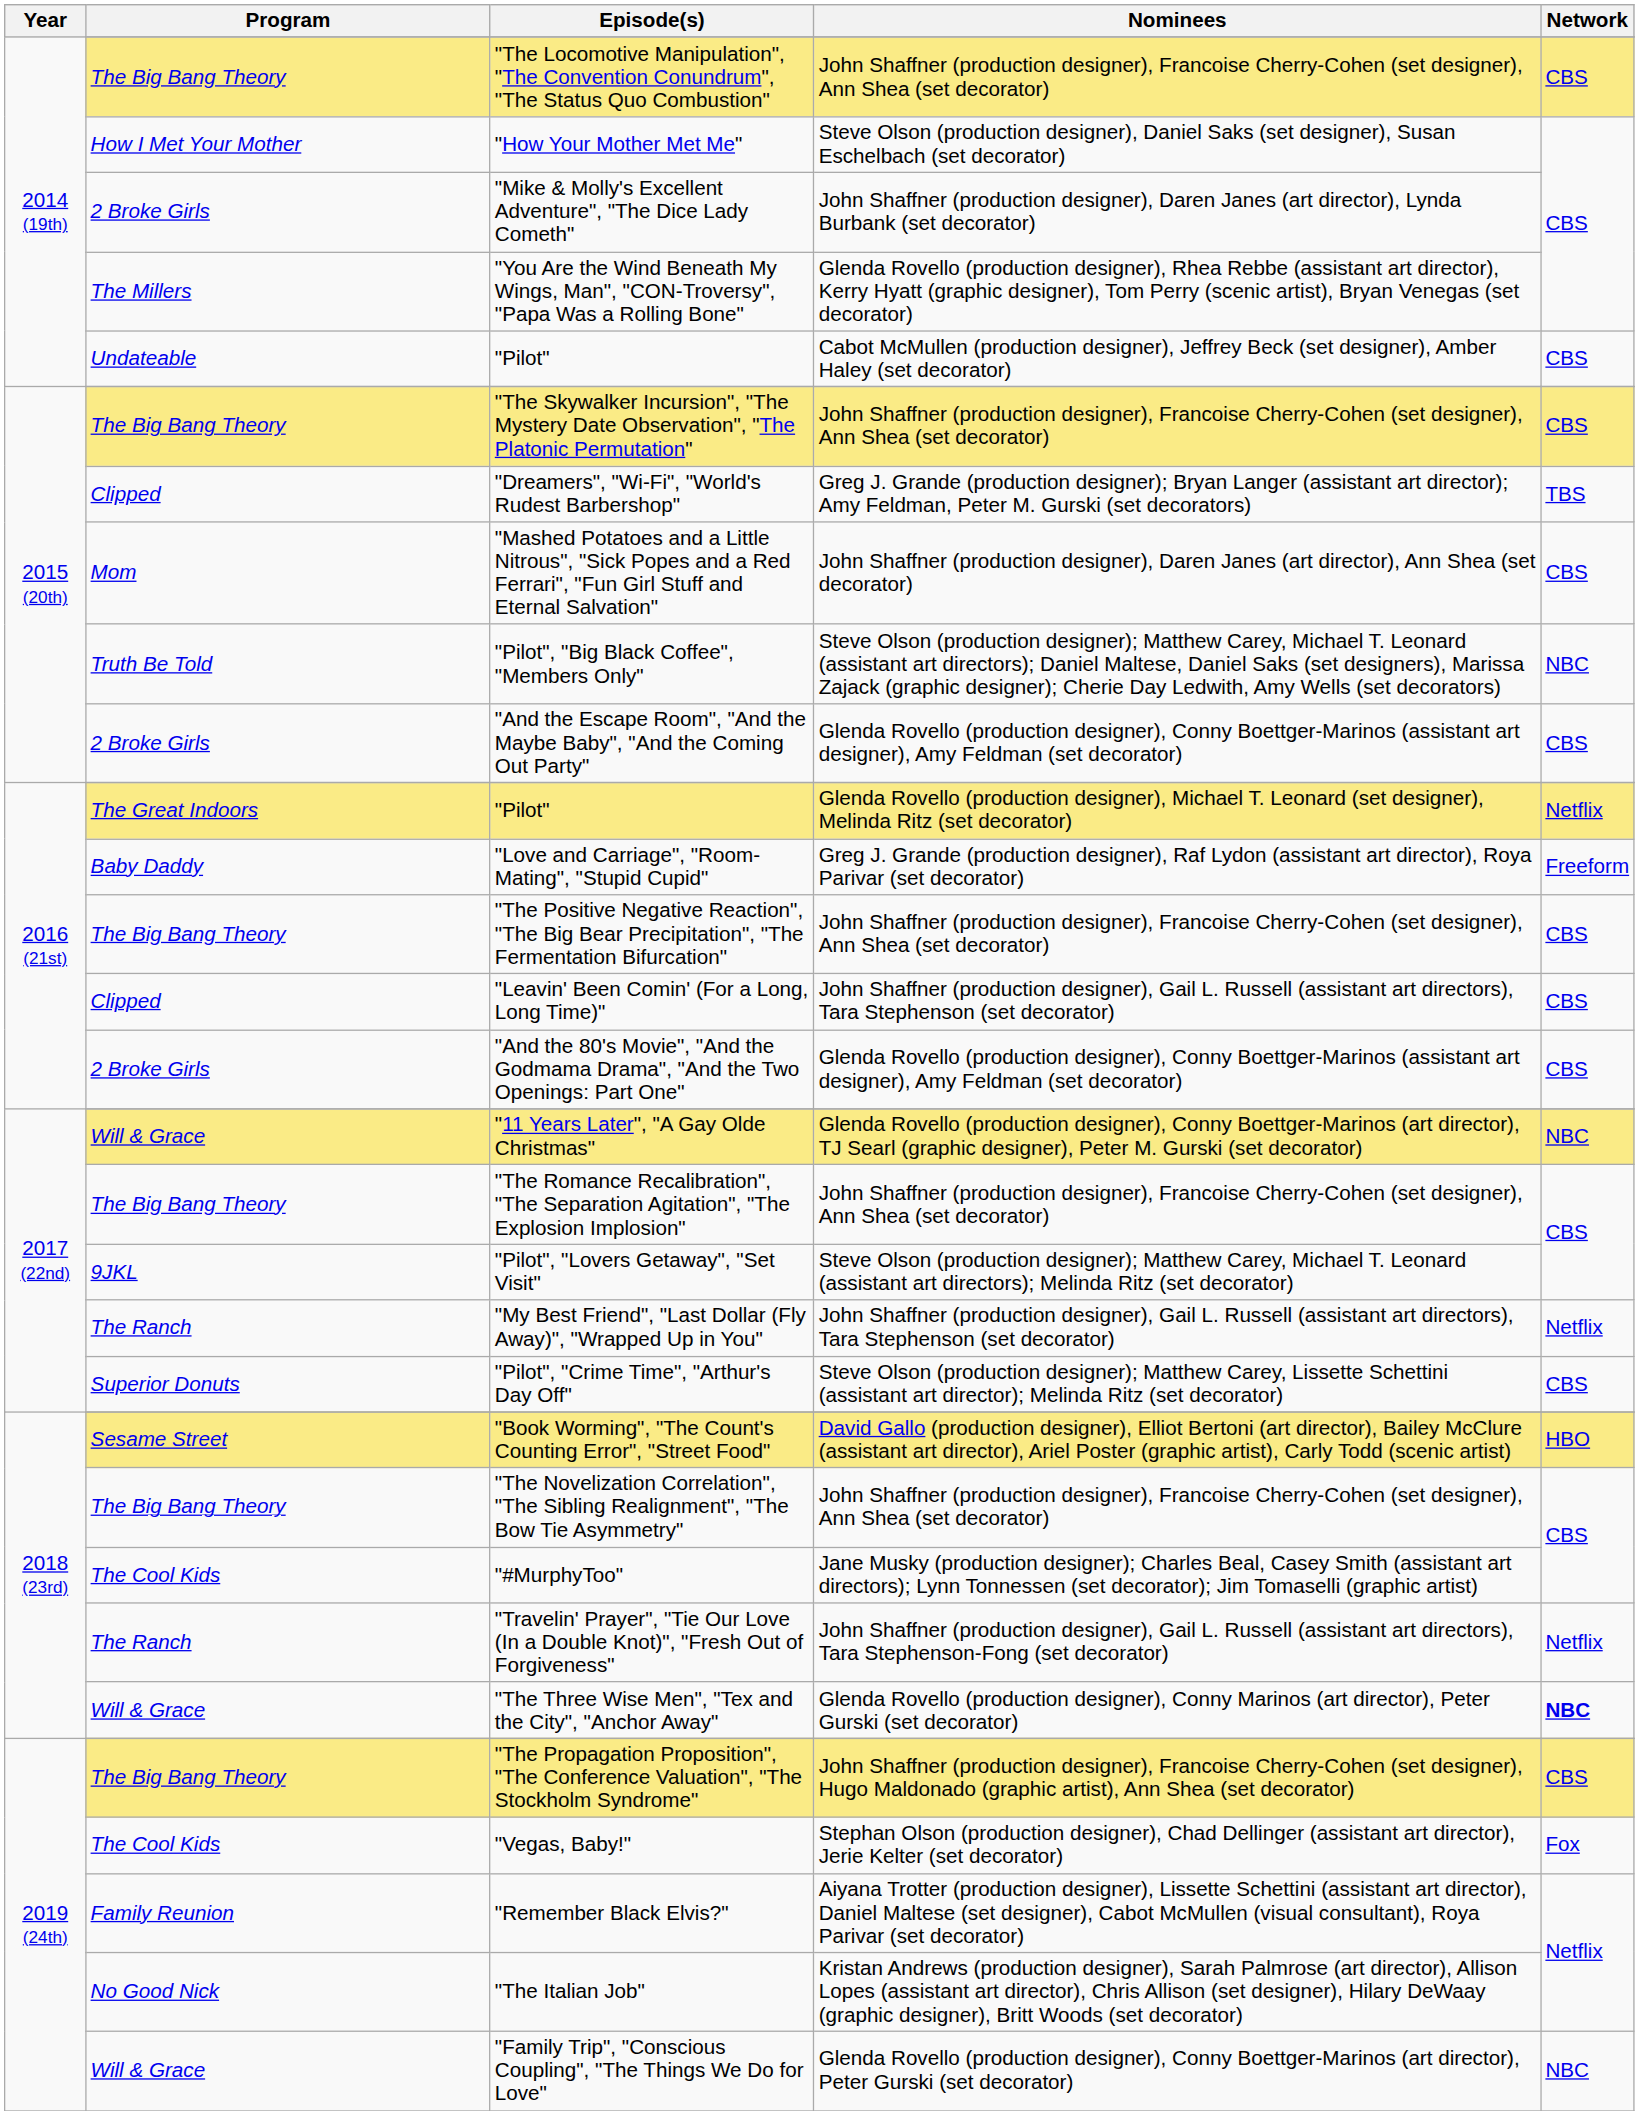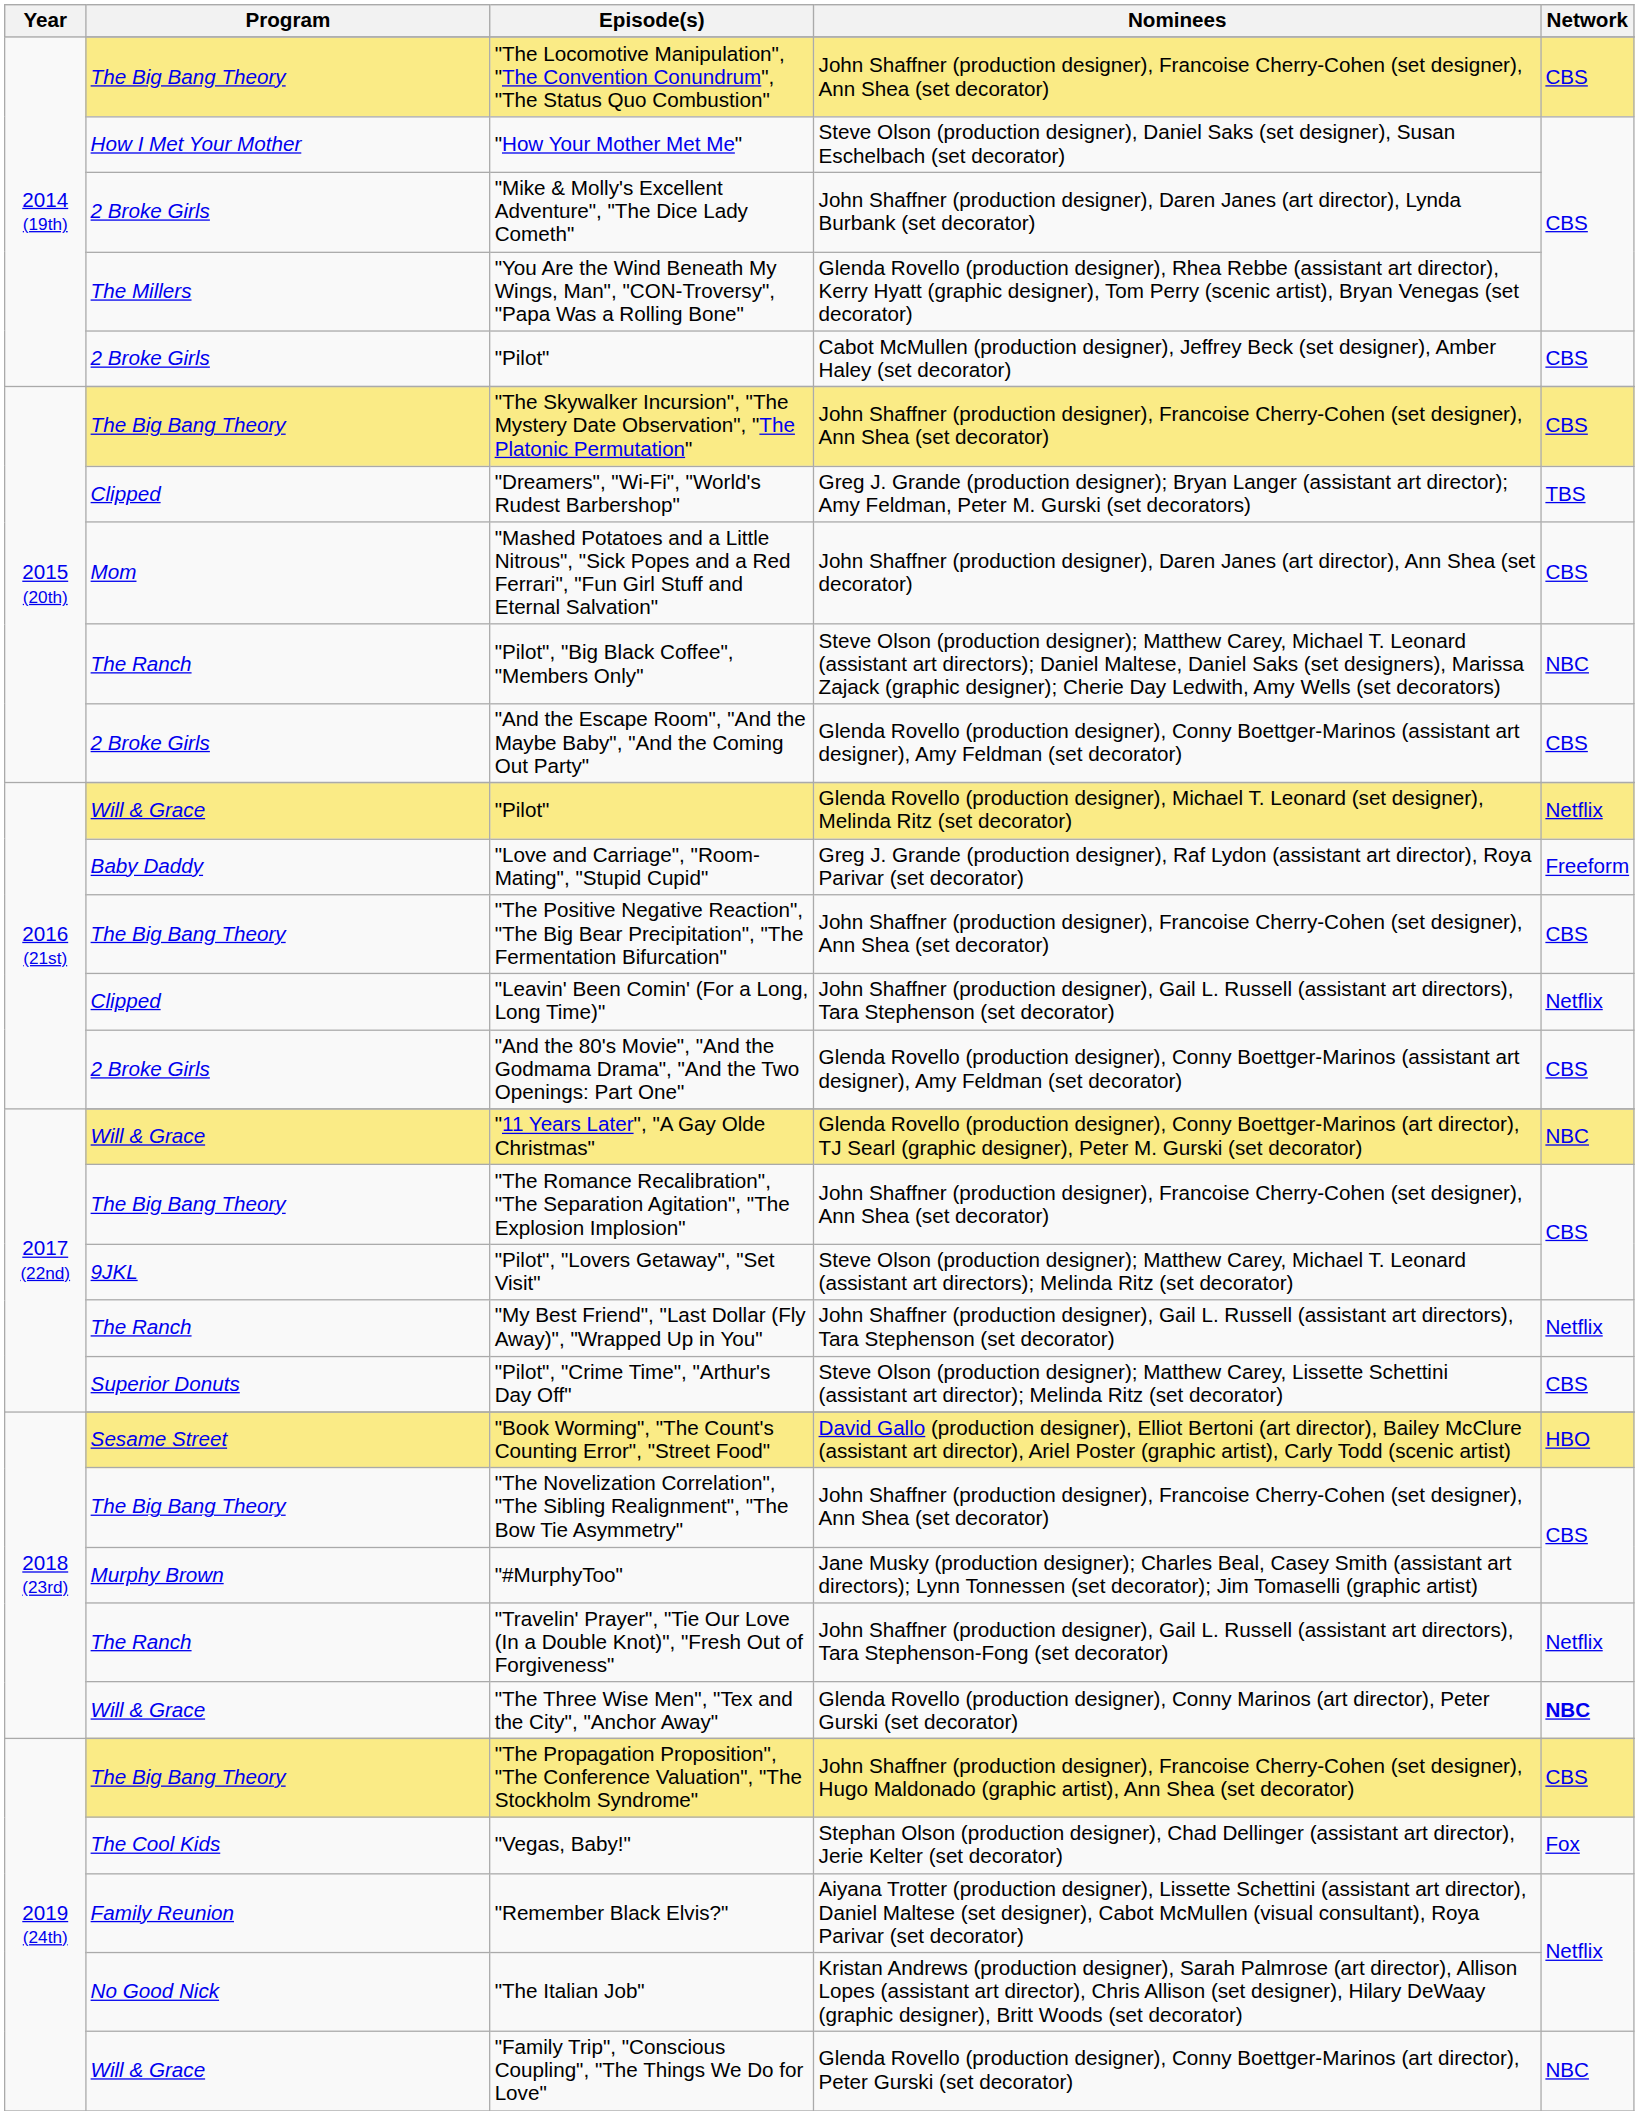2014 (19th) / "Pilot" | Program: Undateable -> 2 Broke Girls
"Pilot", "Big Black Coffee", "Members Only" | Program: Truth Be Told -> The Ranch
2016 (21st) / "Pilot" | Program: The Great Indoors -> Will & Grace
"Leavin' Been Comin' (For a Long, Long Time)" | Network: CBS -> Netflix
"#MurphyToo" | Program: The Cool Kids -> Murphy Brown
